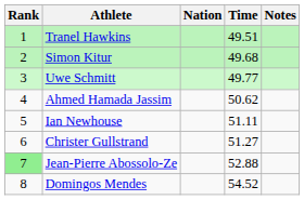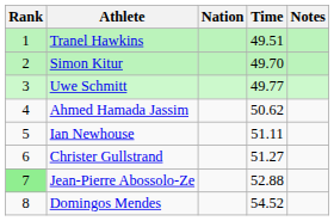Simon Kitur | Time: 49.68 -> 49.70
